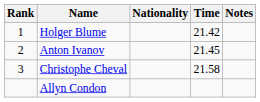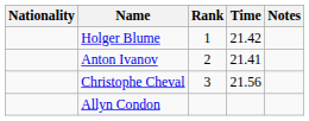columns swapped: Rank <-> Nationality
Anton Ivanov | Time: 21.45 -> 21.41
Christophe Cheval | Time: 21.58 -> 21.56
